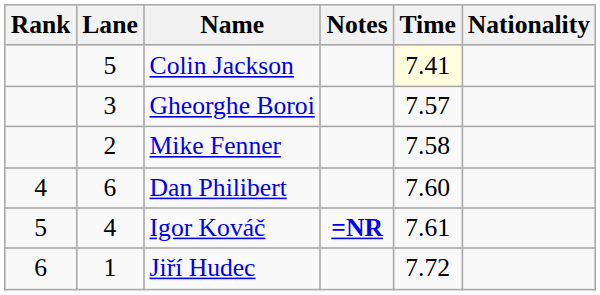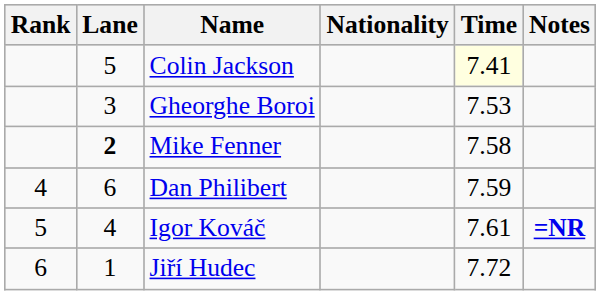columns swapped: Nationality <-> Notes
Gheorghe Boroi | Time: 7.57 -> 7.53
Mike Fenner | Lane: normal -> bold
Dan Philibert | Time: 7.60 -> 7.59
